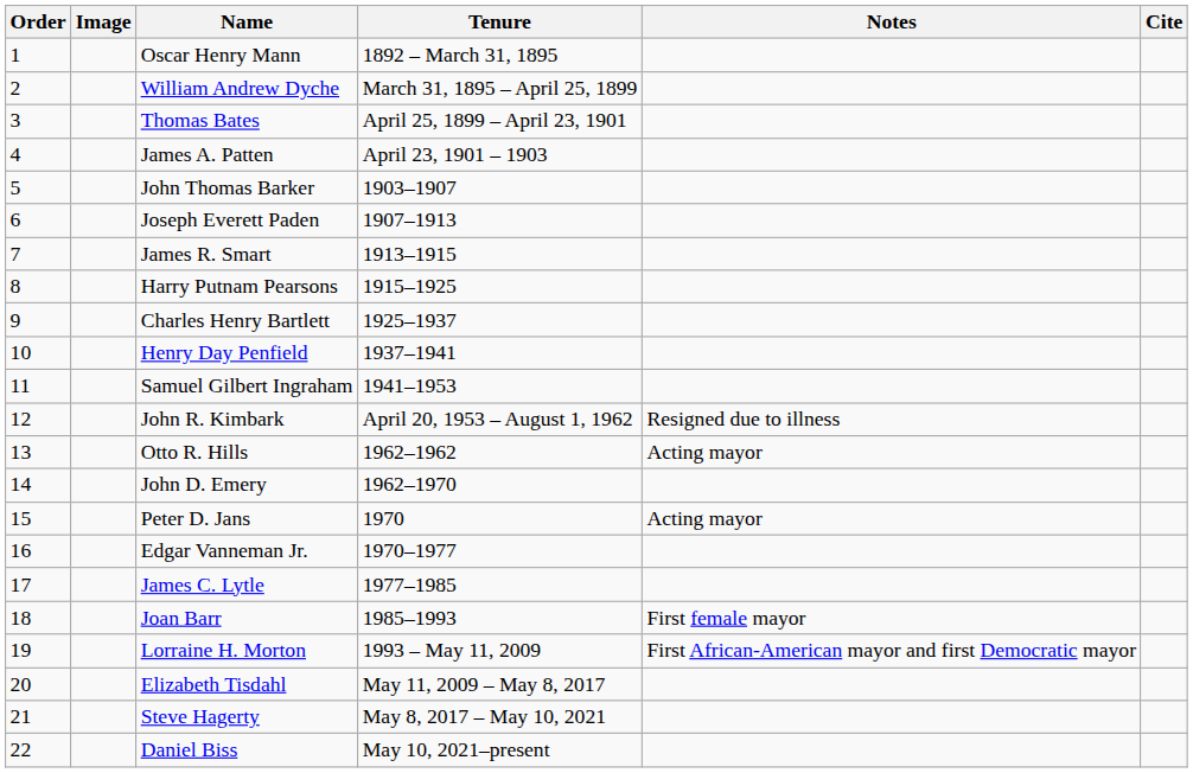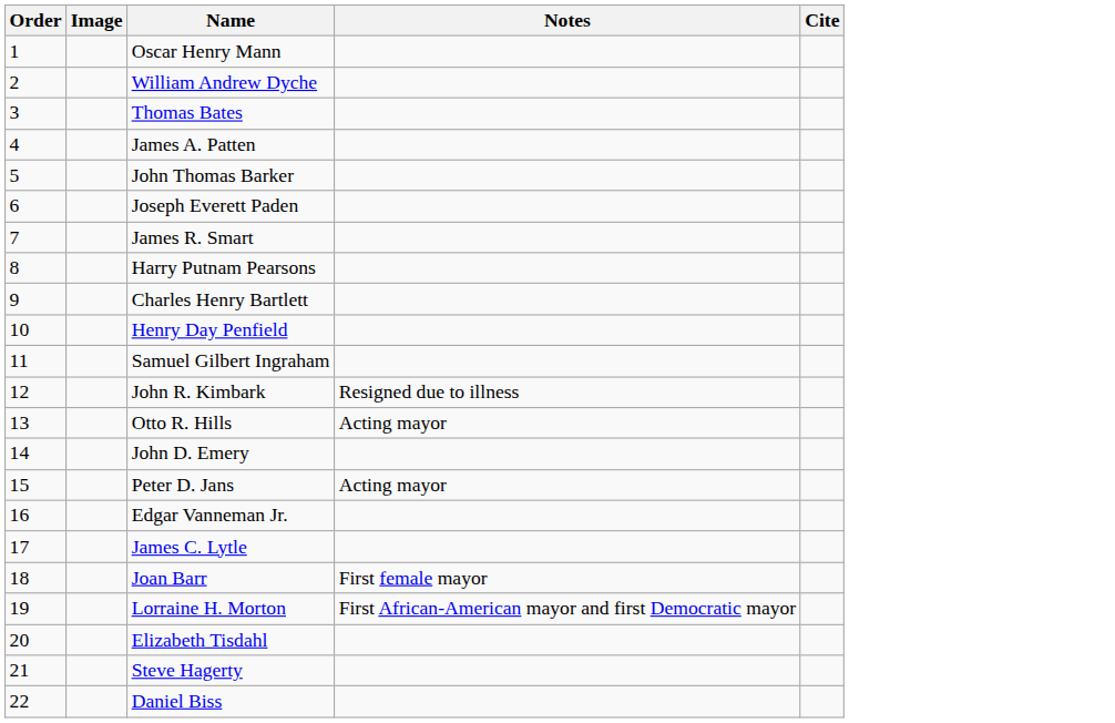- column: Tenure | 1892 – March 31, 1895 | March 31, 1895 – April 25, 1899 | April 25, 1899 – April 23, 1901 | April 23, 1901 – 1903 | 1903–1907 | 1907–1913 | 1913–1915 | 1915–1925 | 1925–1937 | 1937–1941 | 1941–1953 | April 20, 1953 – August 1, 1962 | 1962–1962 | 1962–1970 | 1970 | 1970–1977 | 1977–1985 | 1985–1993 | 1993 – May 11, 2009 | May 11, 2009 – May 8, 2017 | May 8, 2017 – May 10, 2021 | May 10, 2021–present
